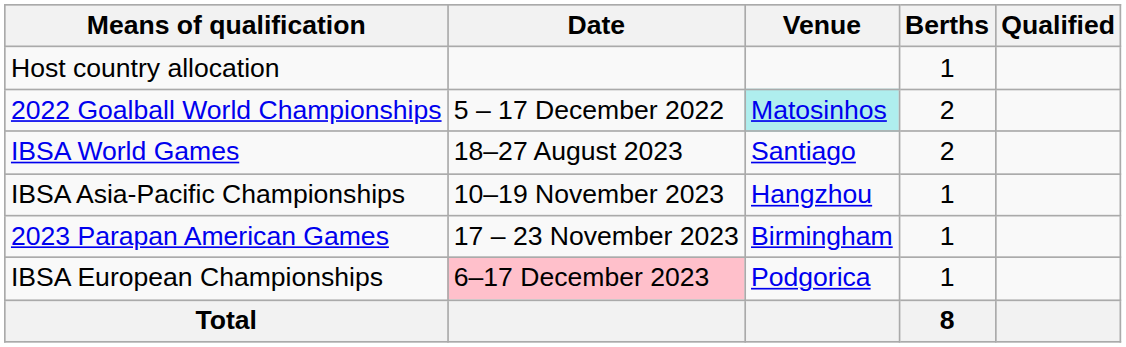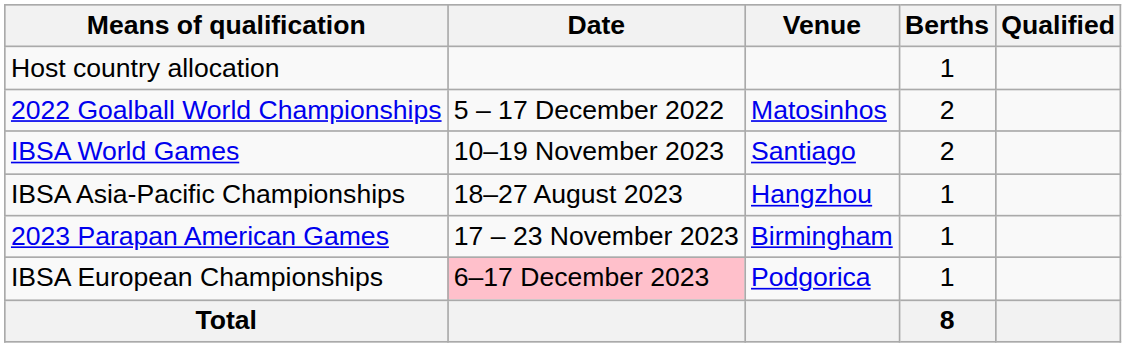2022 Goalball World Championships | Venue: paleturquoise background -> no background
IBSA World Games | Date: 18–27 August 2023 -> 10–19 November 2023
IBSA Asia-Pacific Championships | Date: 10–19 November 2023 -> 18–27 August 2023
